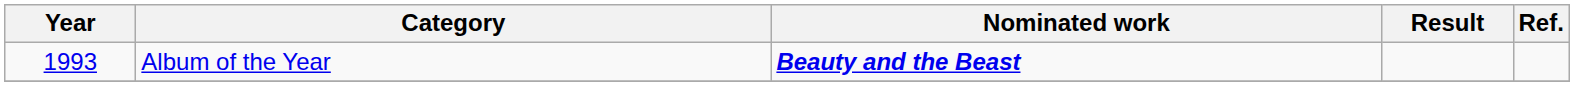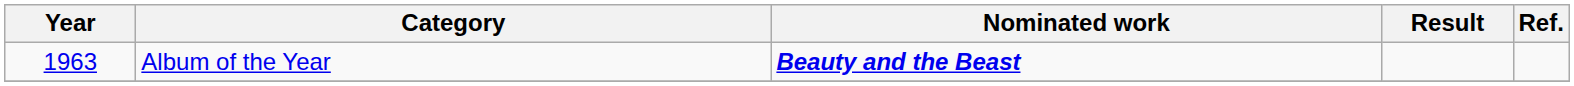Album of the Year | Year: 1993 -> 1963
